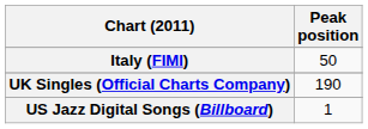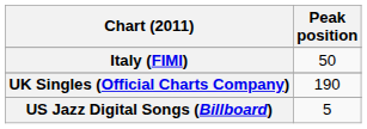US Jazz Digital Songs (Billboard) | Peak position: 1 -> 5
